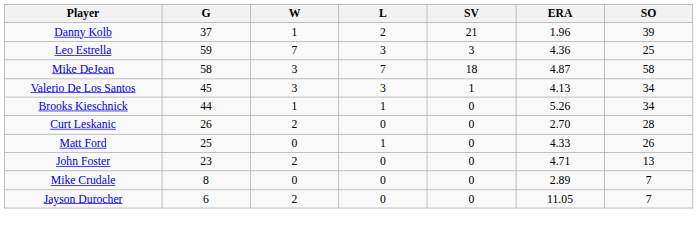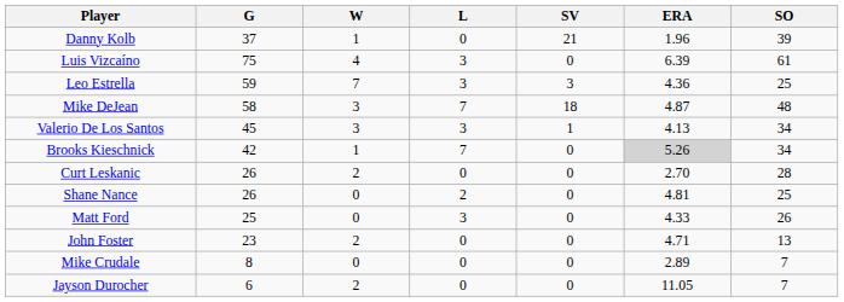Danny Kolb | L: 2 -> 0
+ row: Luis Vizcaíno | 75 | 4 | 3 | 0 | 6.39 | 61
Mike DeJean | SO: 58 -> 48
Brooks Kieschnick | G: 44 -> 42
Brooks Kieschnick | L: 1 -> 7
Brooks Kieschnick | ERA: no background -> lightgrey background
+ row: Shane Nance | 26 | 0 | 2 | 0 | 4.81 | 25
Matt Ford | L: 1 -> 3
